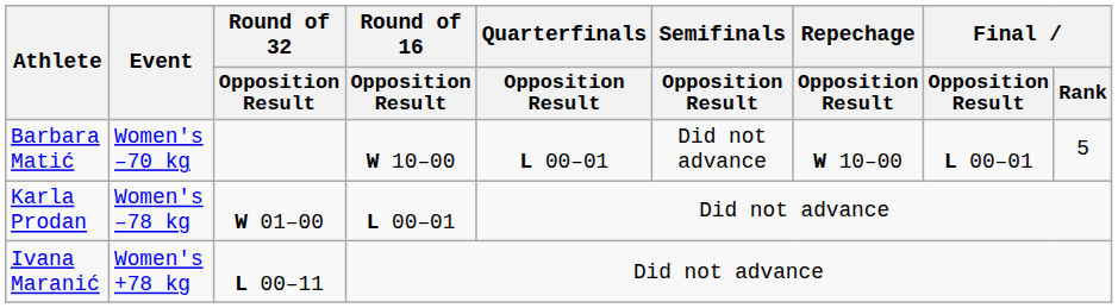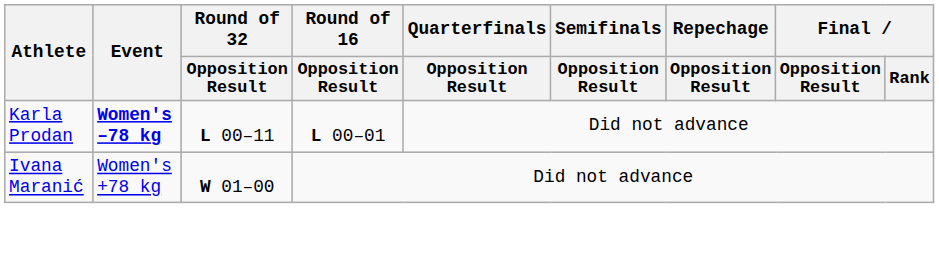- row: Barbara Matić | Women's –70 kg | W 10–00 | L 00–01 | Did not advance | W 10–00 | L 00–01 | 5
Karla Prodan | Event: normal -> bold
Karla Prodan | Round of 32 / Opposition Result: W 01–00 -> L 00–11
Ivana Maranić | Round of 32 / Opposition Result: L 00–11 -> W 01–00
